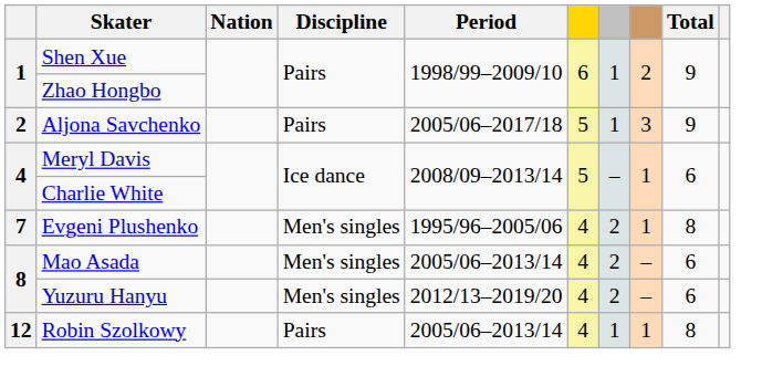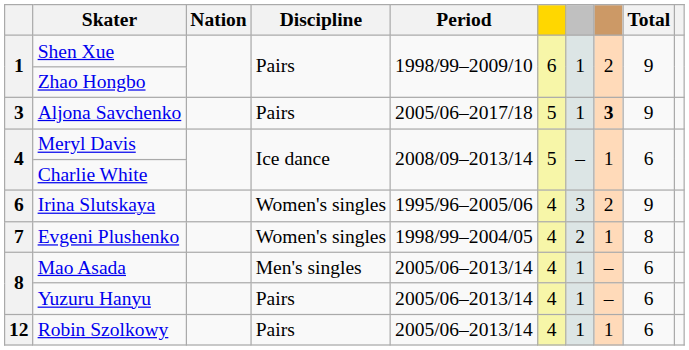Aljona Savchenko | column 1: 2 -> 3
Aljona Savchenko | column 8: normal -> bold
+ row: 6 | Irina Slutskaya | Women's singles | 1995/96–2005/06 | 4 | 3 | 2 | 9
Evgeni Plushenko | Discipline: Men's singles -> Women's singles
Evgeni Plushenko | Period: 1995/96–2005/06 -> 1998/99–2004/05
Mao Asada | column 7: 2 -> 1
Yuzuru Hanyu | Discipline: Men's singles -> Pairs
Yuzuru Hanyu | Period: 2012/13–2019/20 -> 2005/06–2013/14
Yuzuru Hanyu | column 7: 2 -> 1
Robin Szolkowy | Total: 8 -> 6
